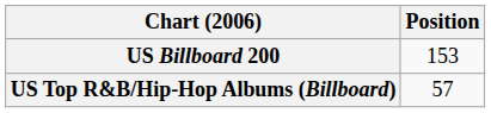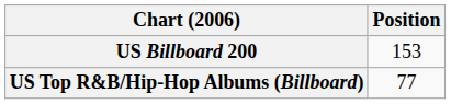US Top R&B/Hip-Hop Albums (Billboard) | Position: 57 -> 77
